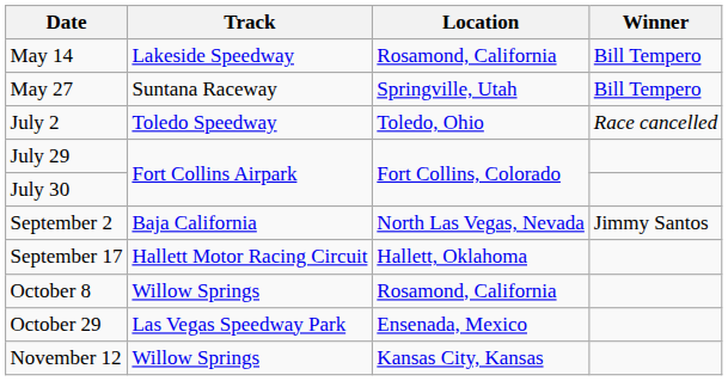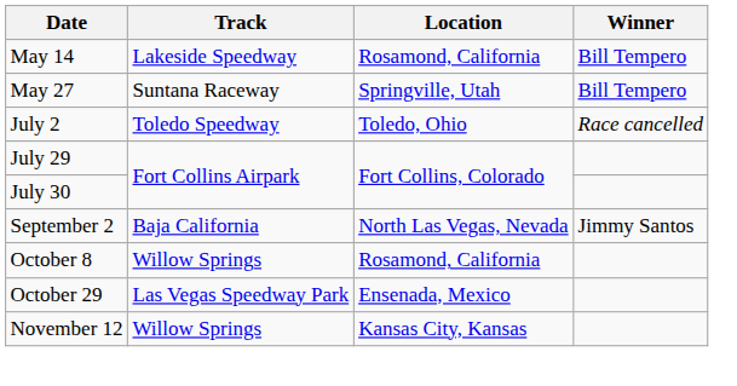- row: September 17 | Hallett Motor Racing Circuit | Hallett, Oklahoma
